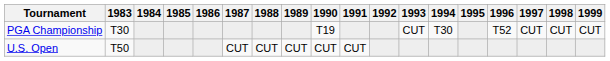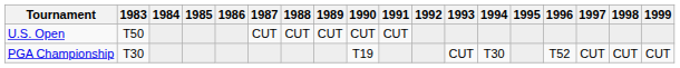rows swapped: U.S. Open <-> PGA Championship
